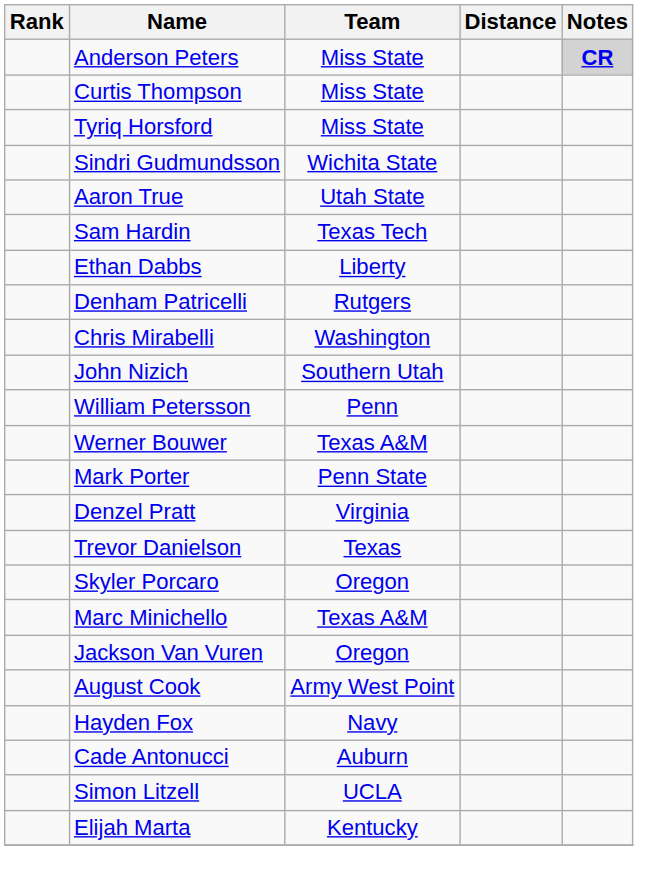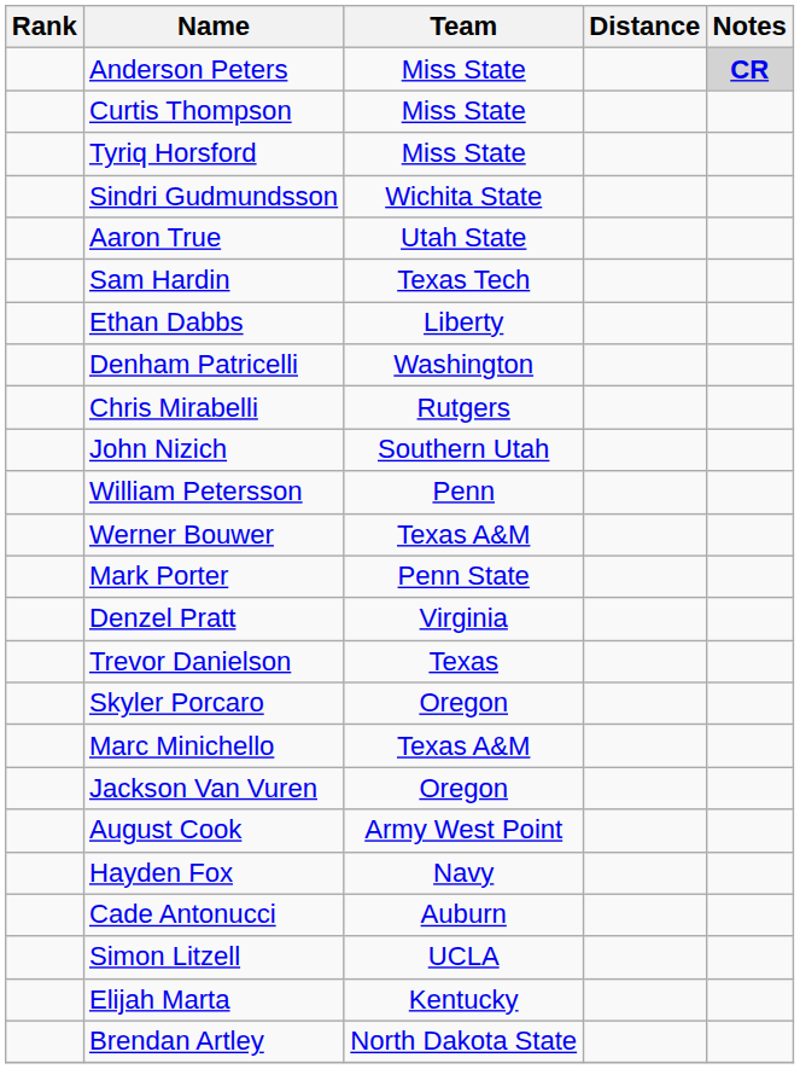Denham Patricelli | Team: Rutgers -> Washington
Chris Mirabelli | Team: Washington -> Rutgers
+ row: Brendan Artley | North Dakota State
